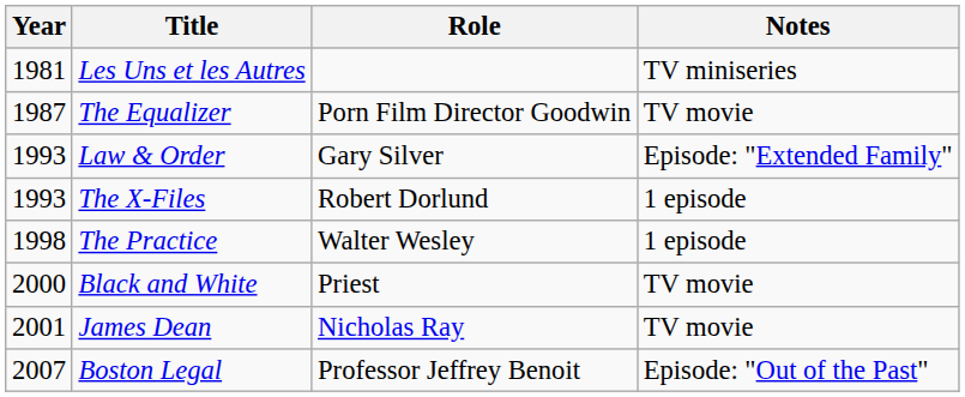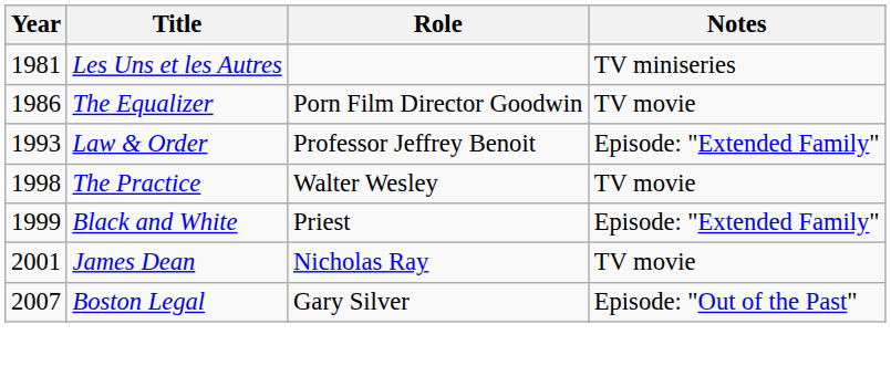The Equalizer | Year: 1987 -> 1986
Law & Order | Role: Gary Silver -> Professor Jeffrey Benoit
- row: 1993 | The X-Files | Robert Dorlund | 1 episode
The Practice | Notes: 1 episode -> TV movie
Black and White | Year: 2000 -> 1999
Black and White | Notes: TV movie -> Episode: "Extended Family"
Boston Legal | Role: Professor Jeffrey Benoit -> Gary Silver
